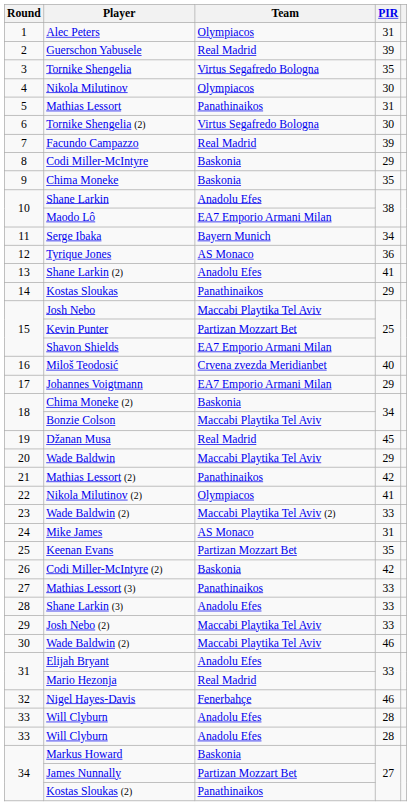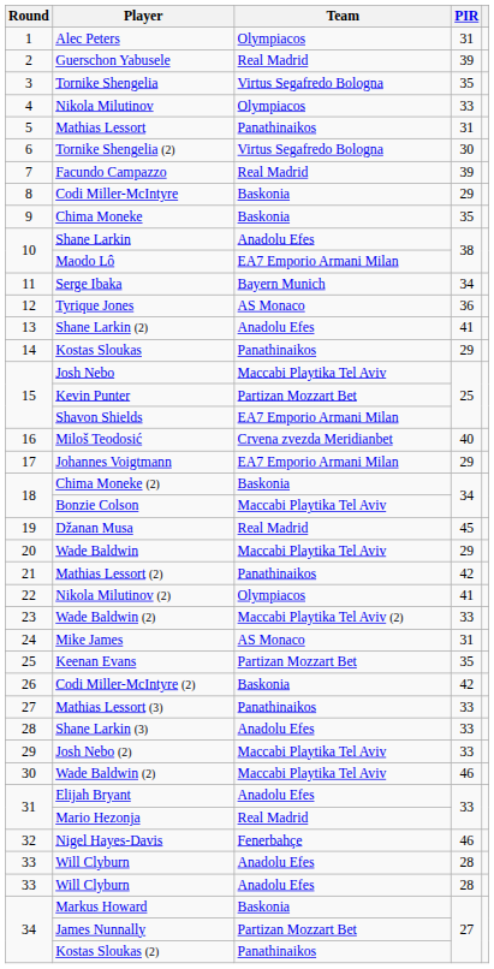Nikola Milutinov | PIR: 30 -> 33
